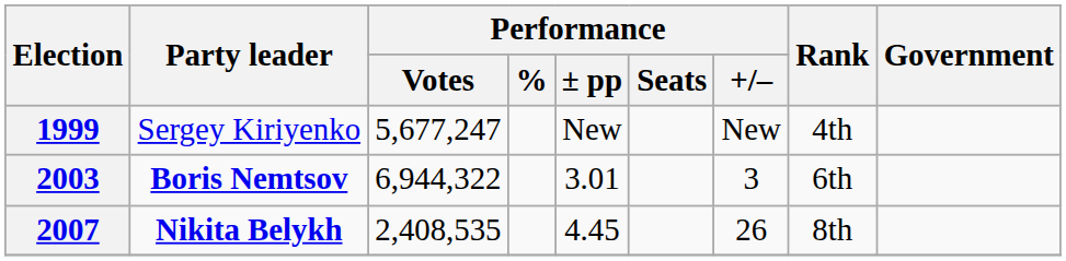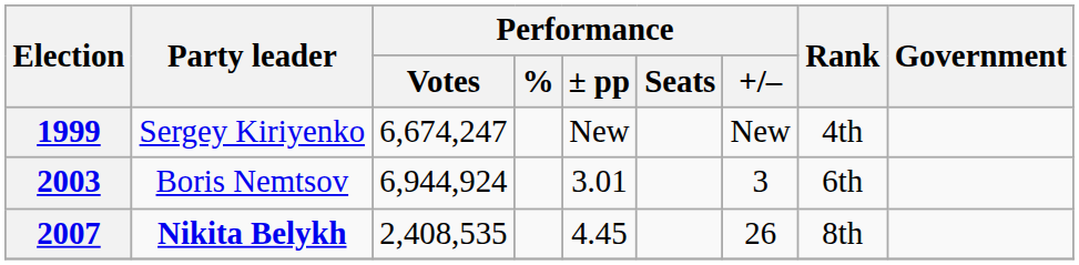1999 | Performance / Votes: 5,677,247 -> 6,674,247
2003 | Party leader: bold -> normal
2003 | Performance / Votes: 6,944,322 -> 6,944,924
